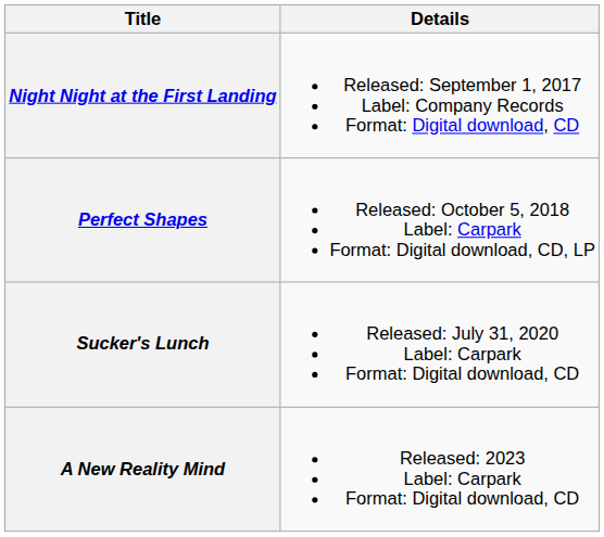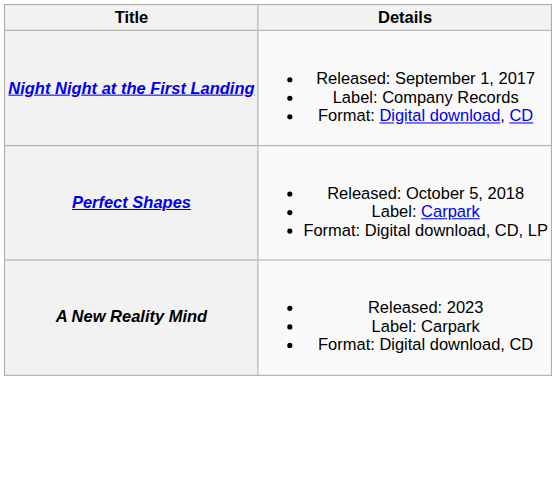- row: Sucker's Lunch | Released: July 31, 2020 Label: Carpark Format: Digital download, CD
